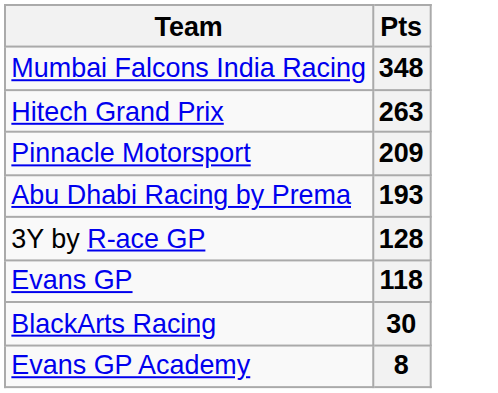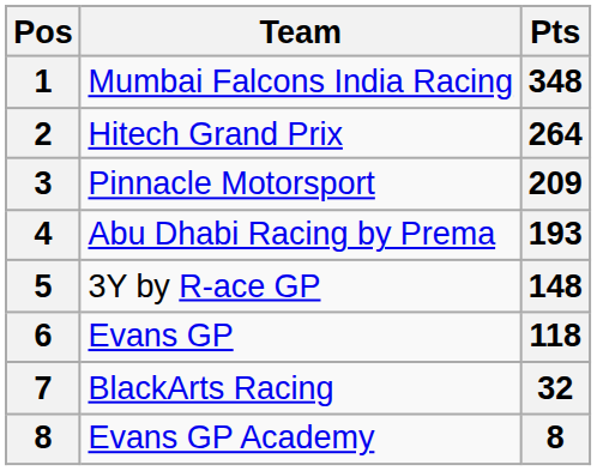+ column: Pos | 1 | 2 | 3 | 4 | 5 | 6 | 7 | 8
Hitech Grand Prix | Pts: 263 -> 264
3Y by R-ace GP | Pts: 128 -> 148
BlackArts Racing | Pts: 30 -> 32
